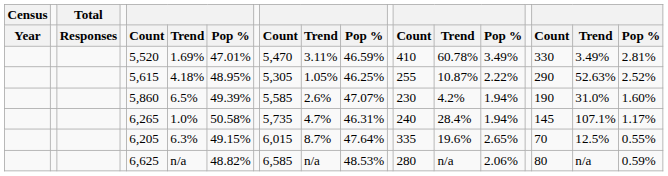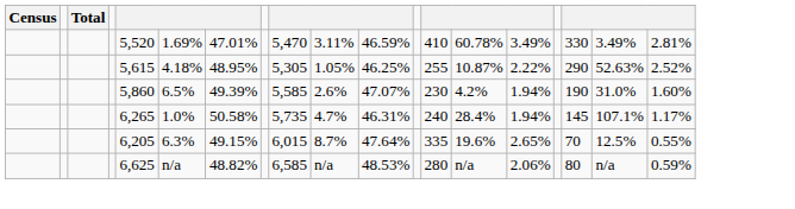- row: Year | Responses | Count | Trend | Pop % | Count | Trend | Pop % | Count | Trend | Pop % | Count | Trend | Pop %
